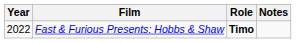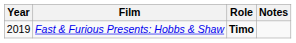Fast & Furious Presents: Hobbs & Shaw | Year: 2022 -> 2019
